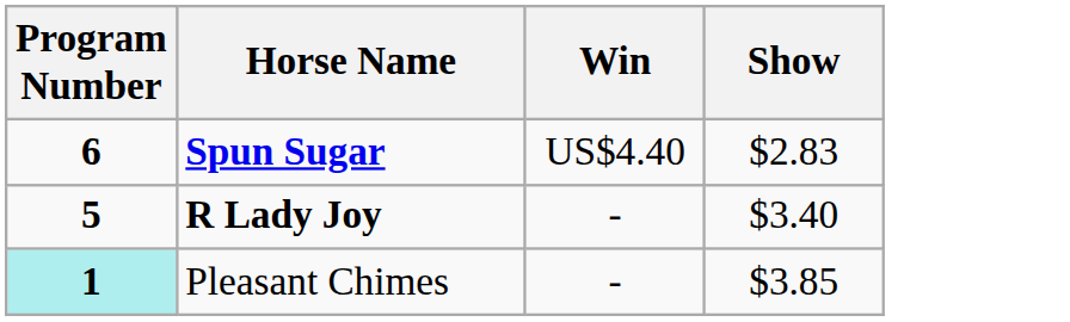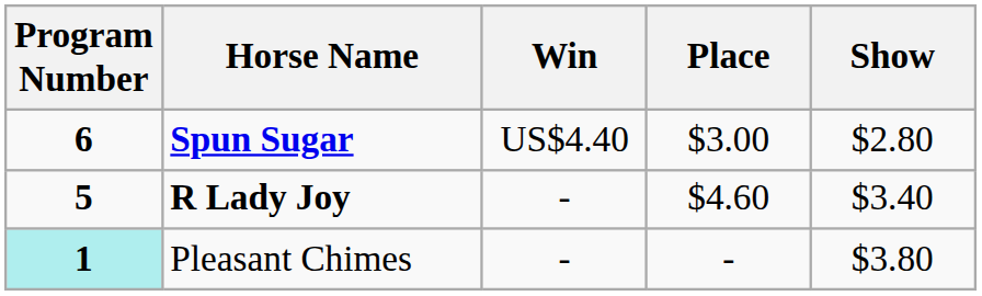+ column: Place | $3.00 | $4.60 | -
Spun Sugar | Show: $2.83 -> $2.80
Pleasant Chimes | Show: $3.85 -> $3.80
